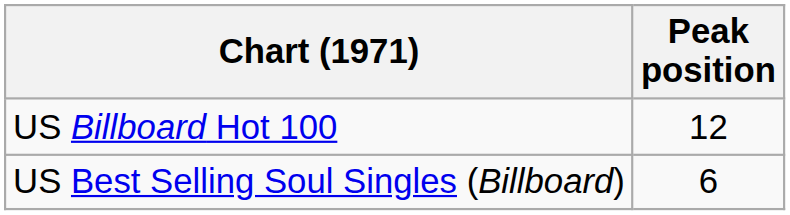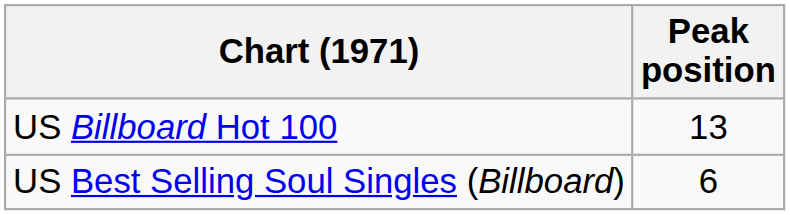US Billboard Hot 100 | Peak position: 12 -> 13
